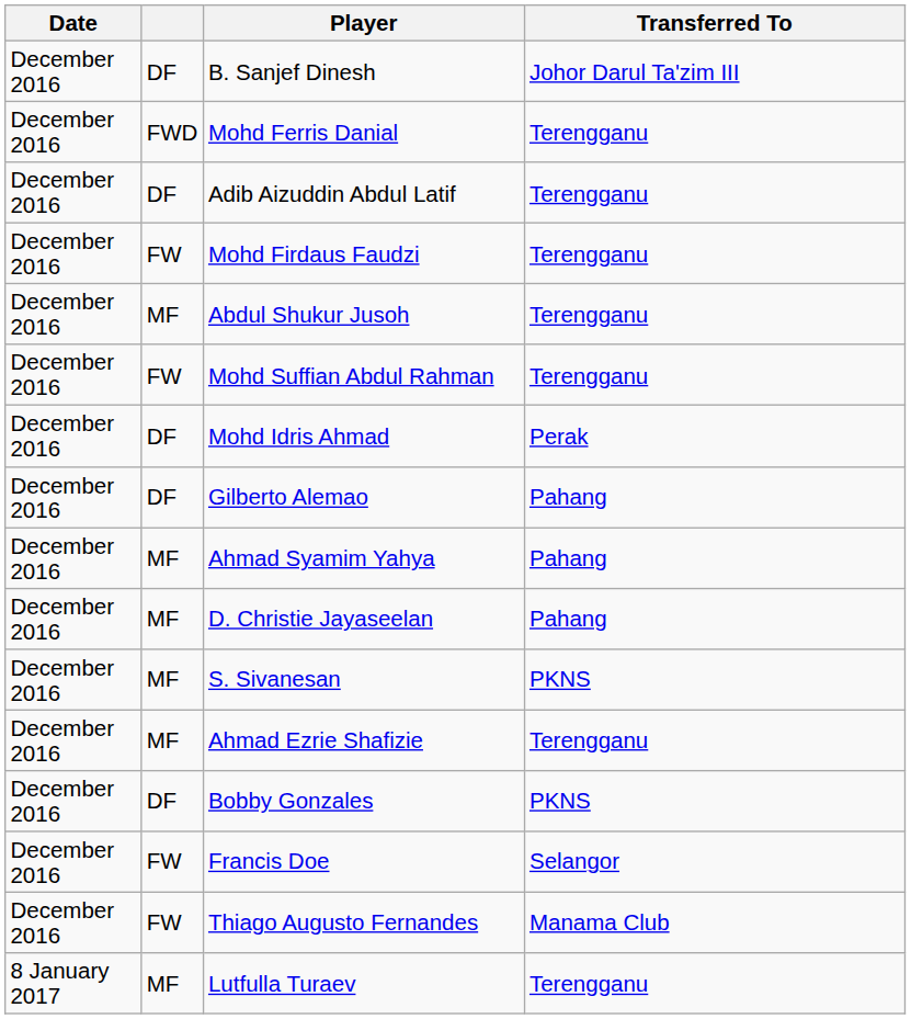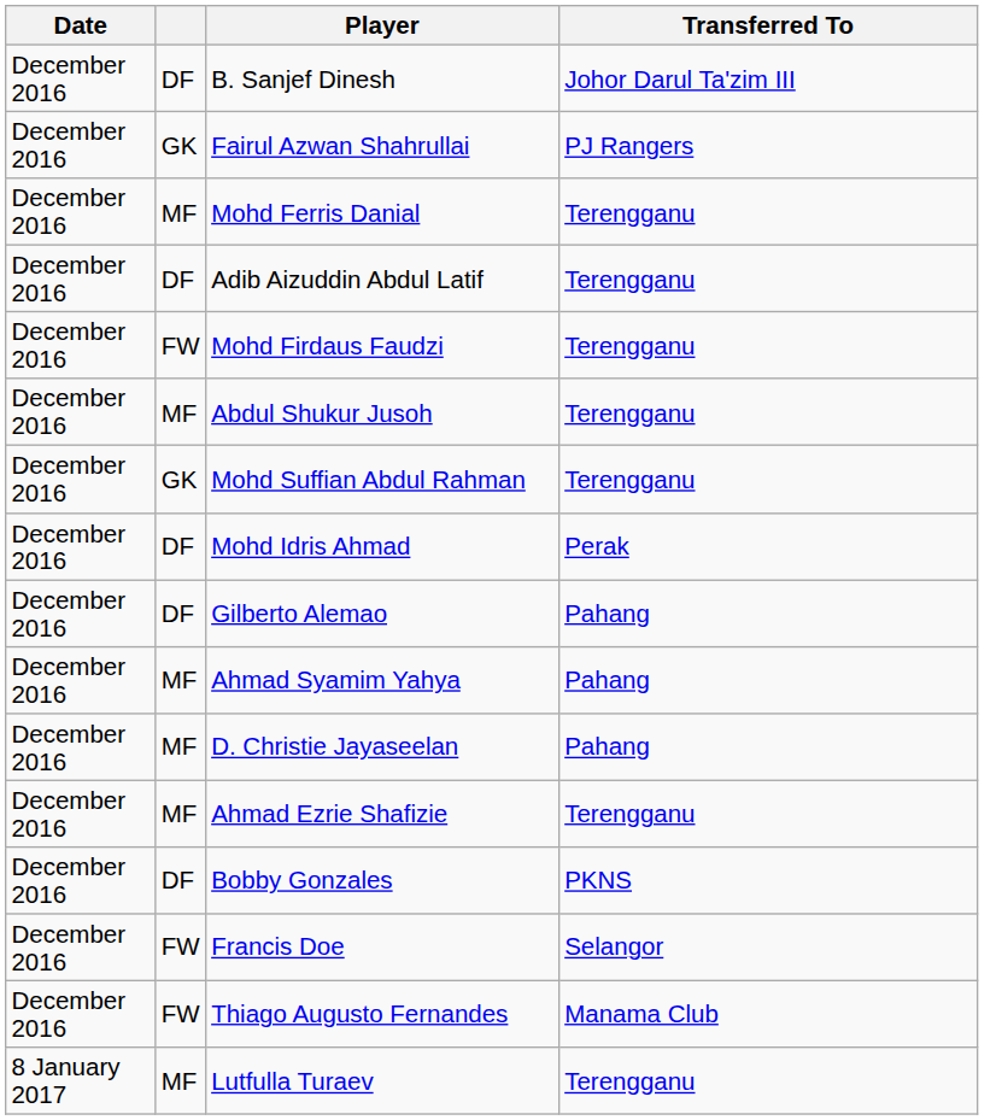+ row: December 2016 | GK | Fairul Azwan Shahrullai | PJ Rangers
Mohd Ferris Danial | column 2: FWD -> MF
Mohd Suffian Abdul Rahman | column 2: FW -> GK
- row: December 2016 | MF | S. Sivanesan | PKNS
